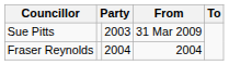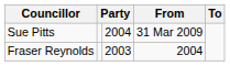Sue Pitts | column 3: 2003 -> 2004
Fraser Reynolds | column 3: 2004 -> 2003
